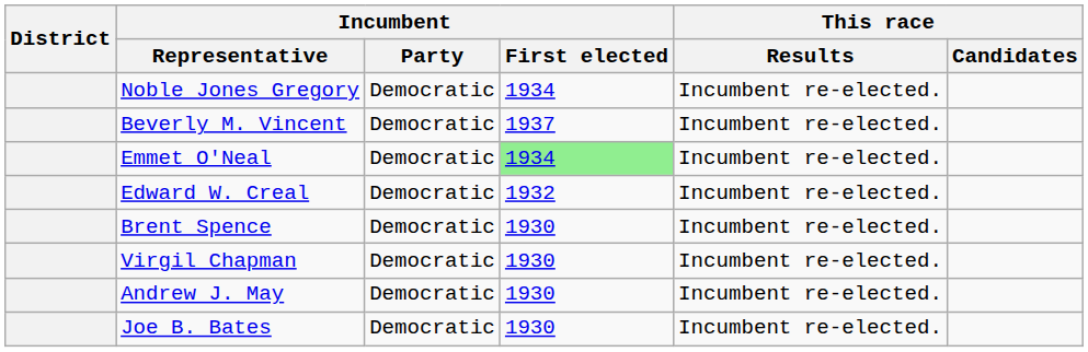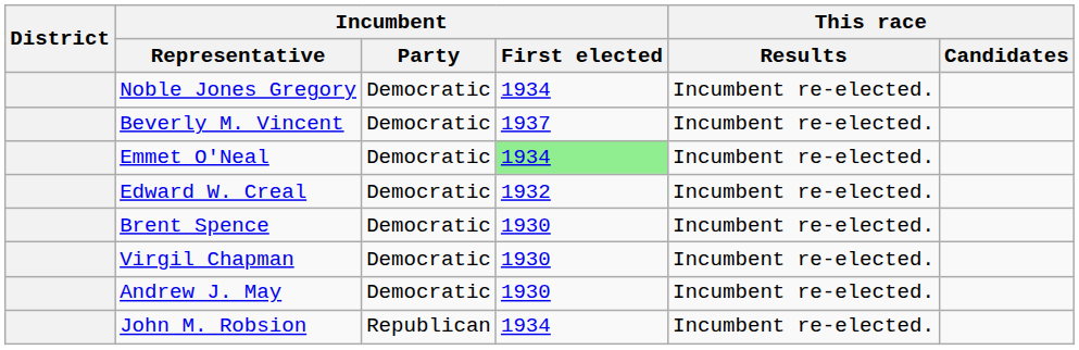- row: Joe B. Bates | Democratic | 1930 | Incumbent re-elected.
+ row: John M. Robsion | Republican | 1934 | Incumbent re-elected.
